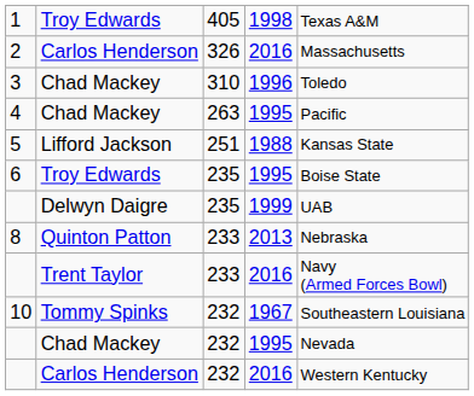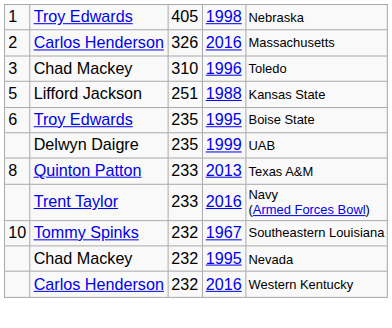1 | column 5: Texas A&M -> Nebraska
- row: 4 | Chad Mackey | 263 | 1995 | Pacific
8 | column 5: Nebraska -> Texas A&M
